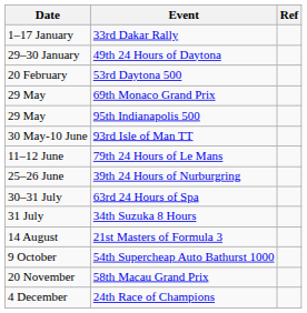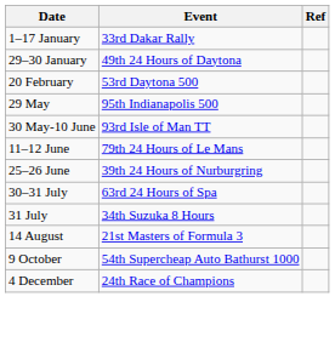- row: 29 May | 69th Monaco Grand Prix
- row: 20 November | 58th Macau Grand Prix
